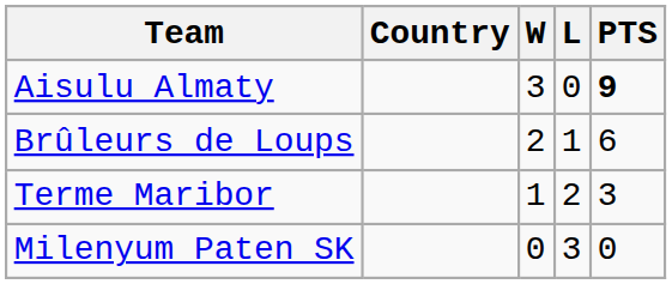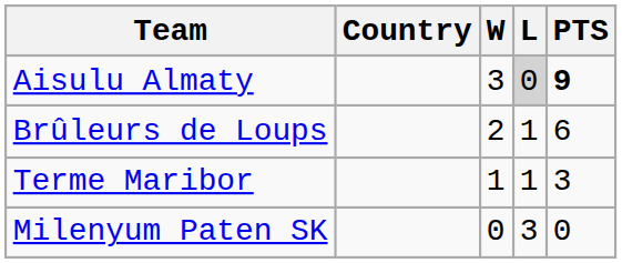Aisulu Almaty | L: no background -> lightgrey background
Terme Maribor | L: 2 -> 1
